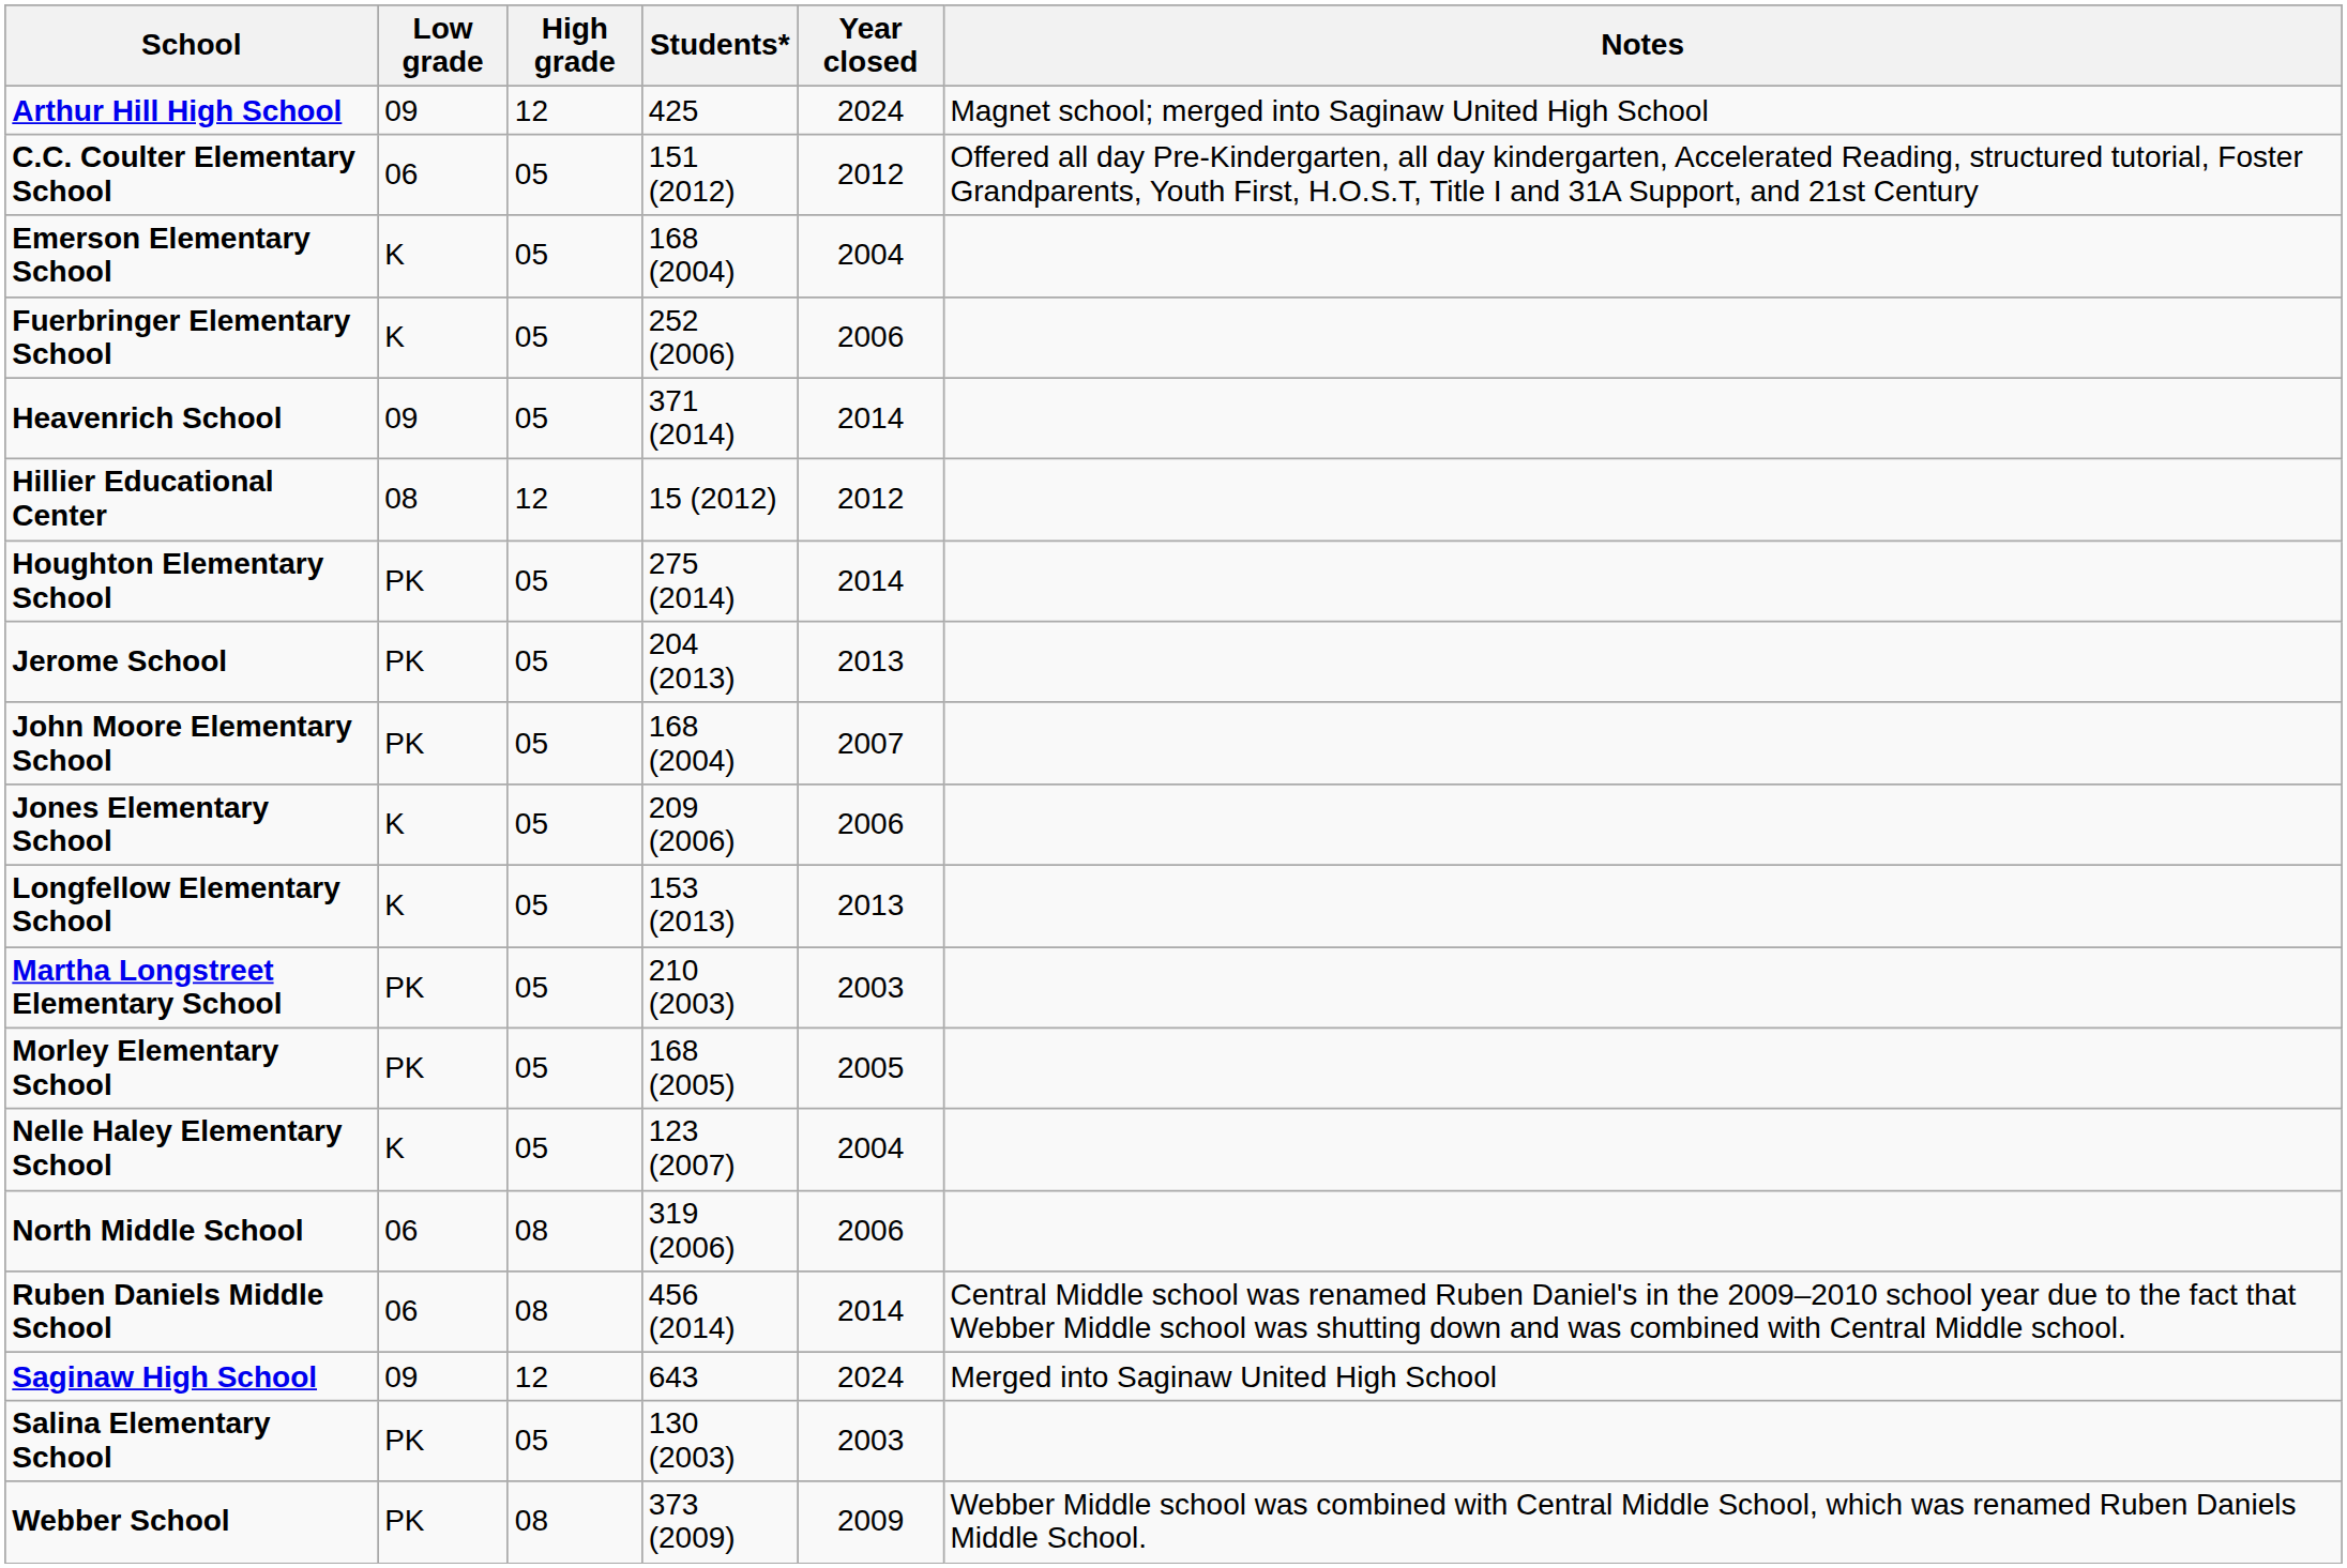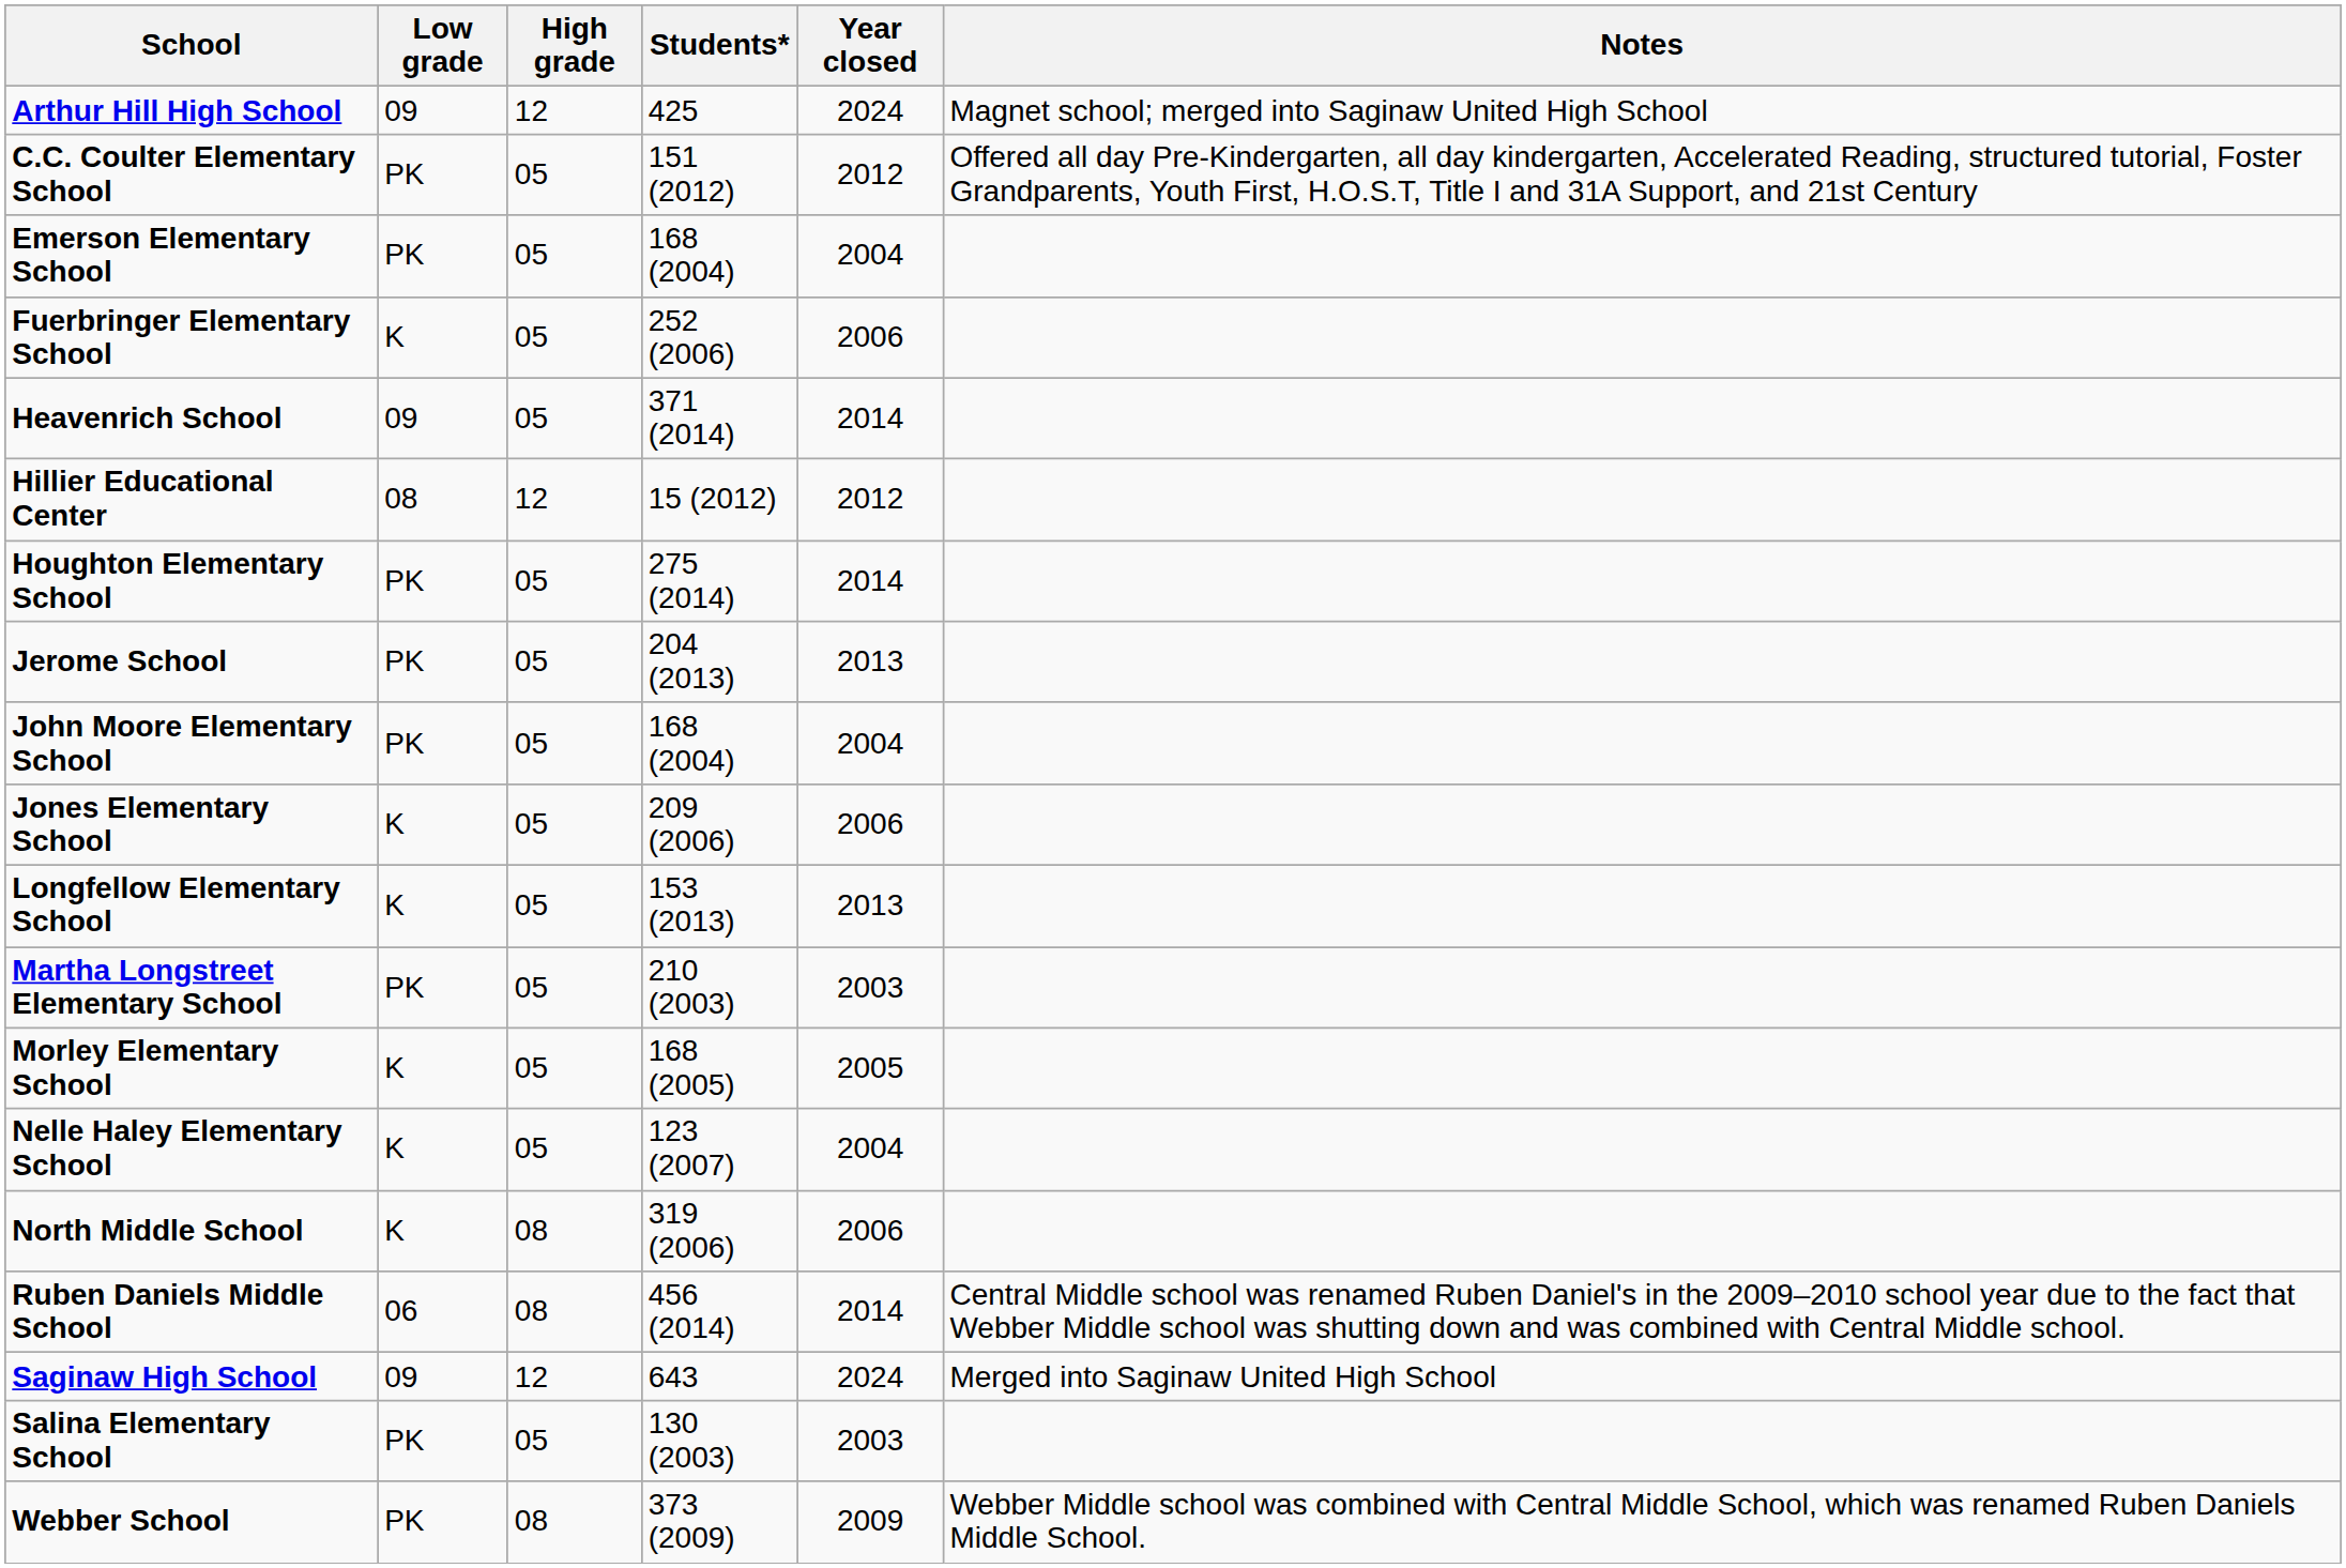C.C. Coulter Elementary School | Low grade: 06 -> PK
Emerson Elementary School | Low grade: K -> PK
John Moore Elementary School | Year closed: 2007 -> 2004
Morley Elementary School | Low grade: PK -> K
North Middle School | Low grade: 06 -> K
